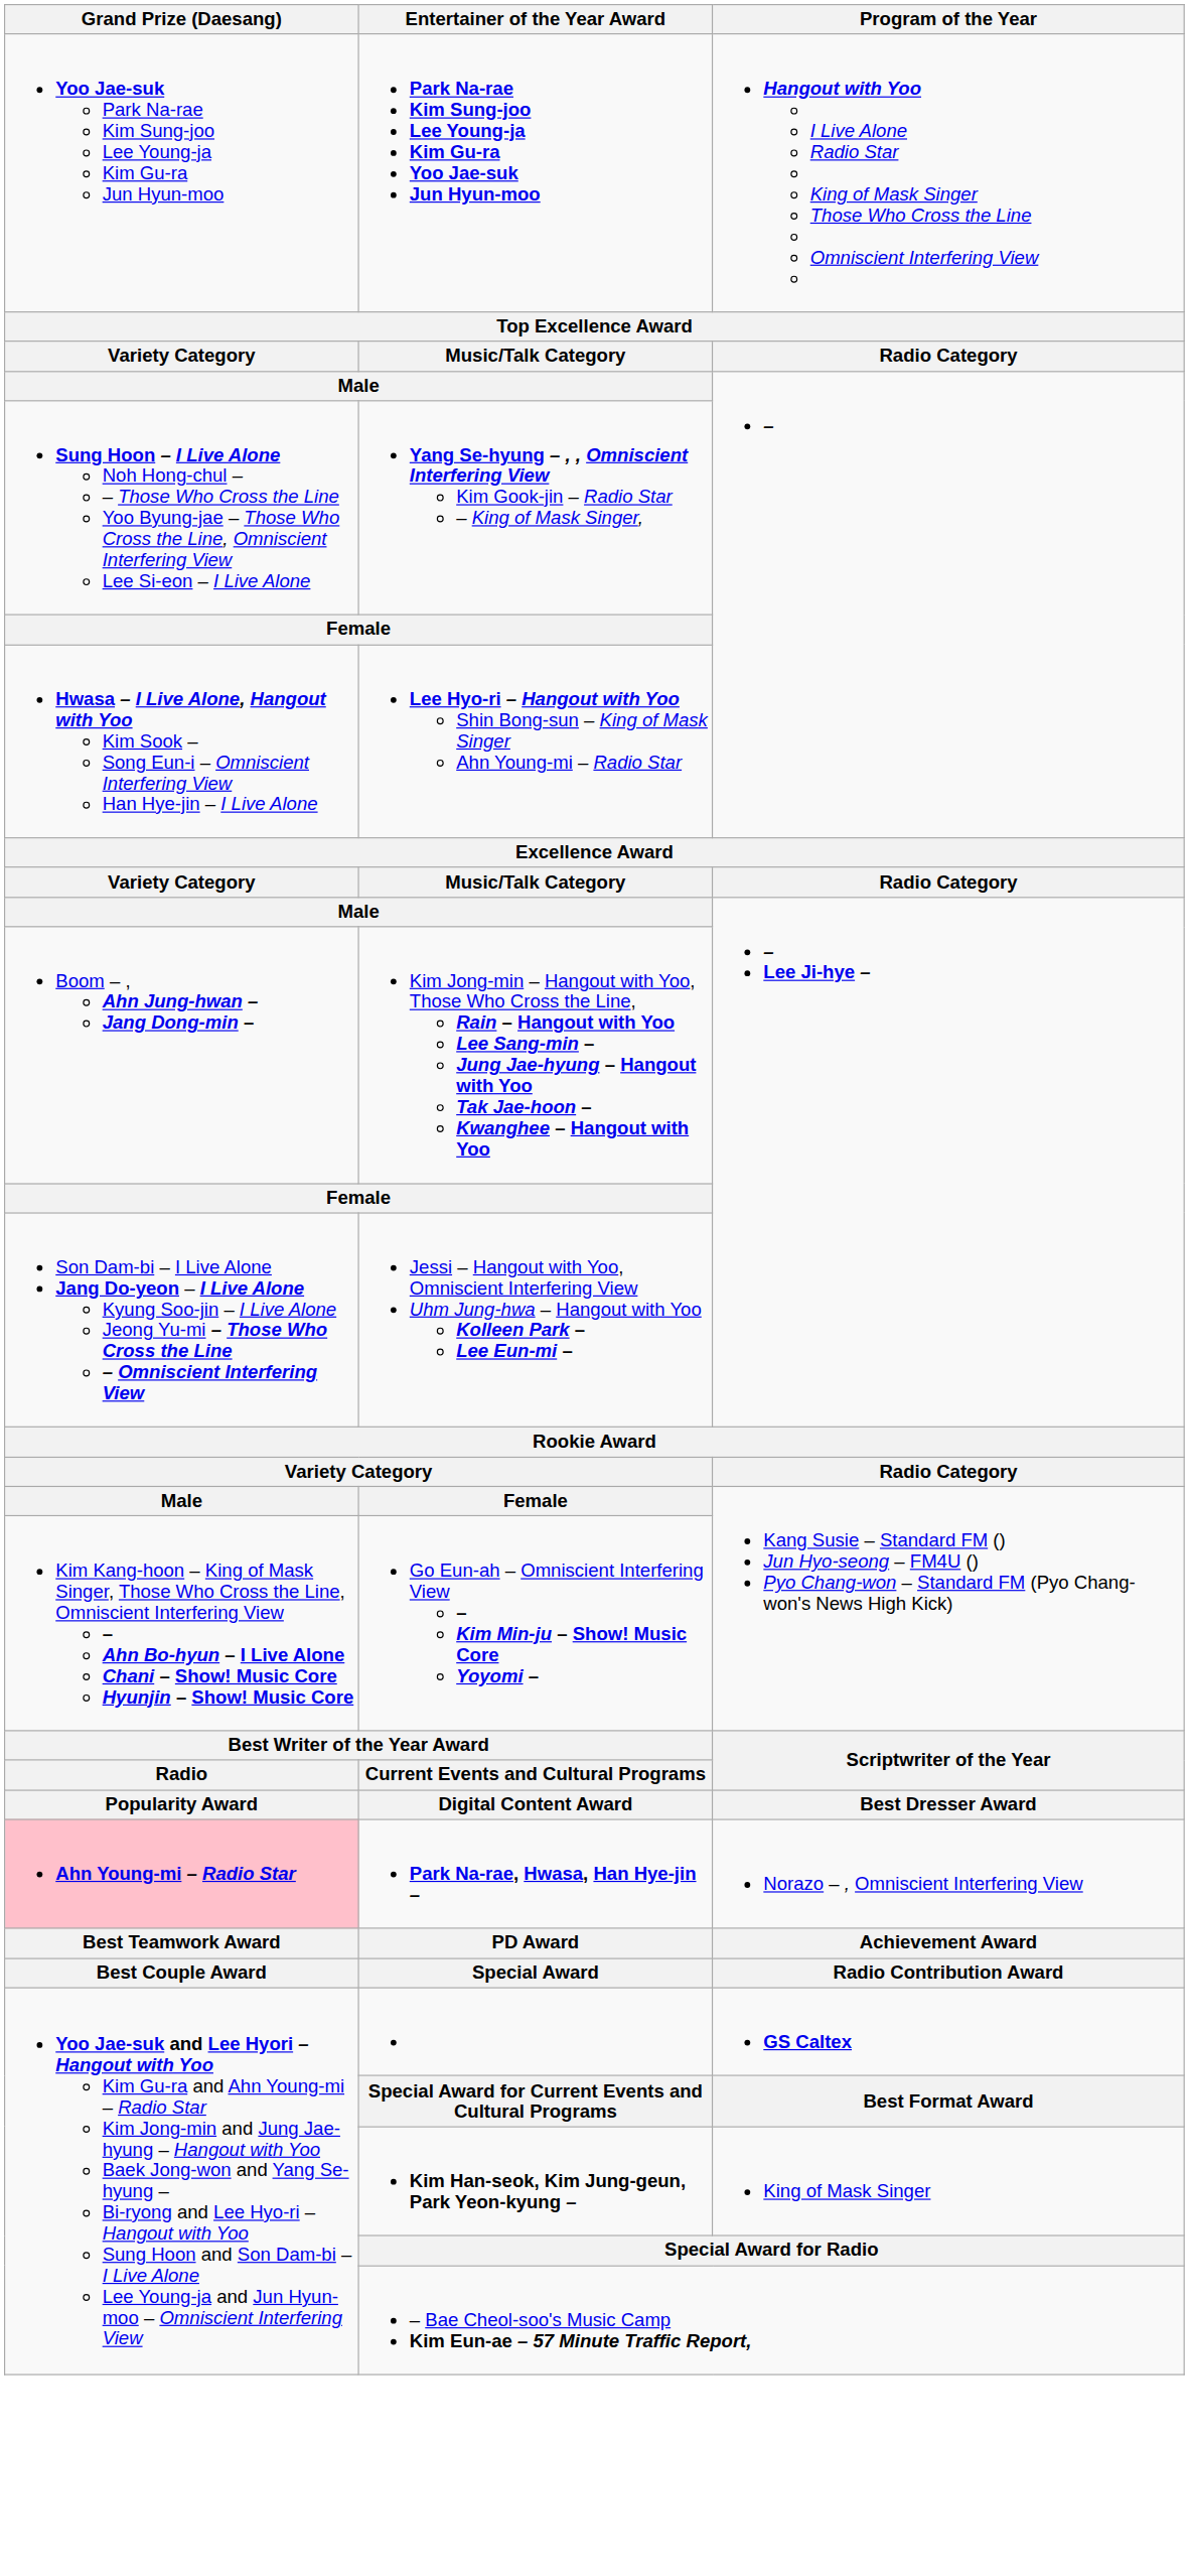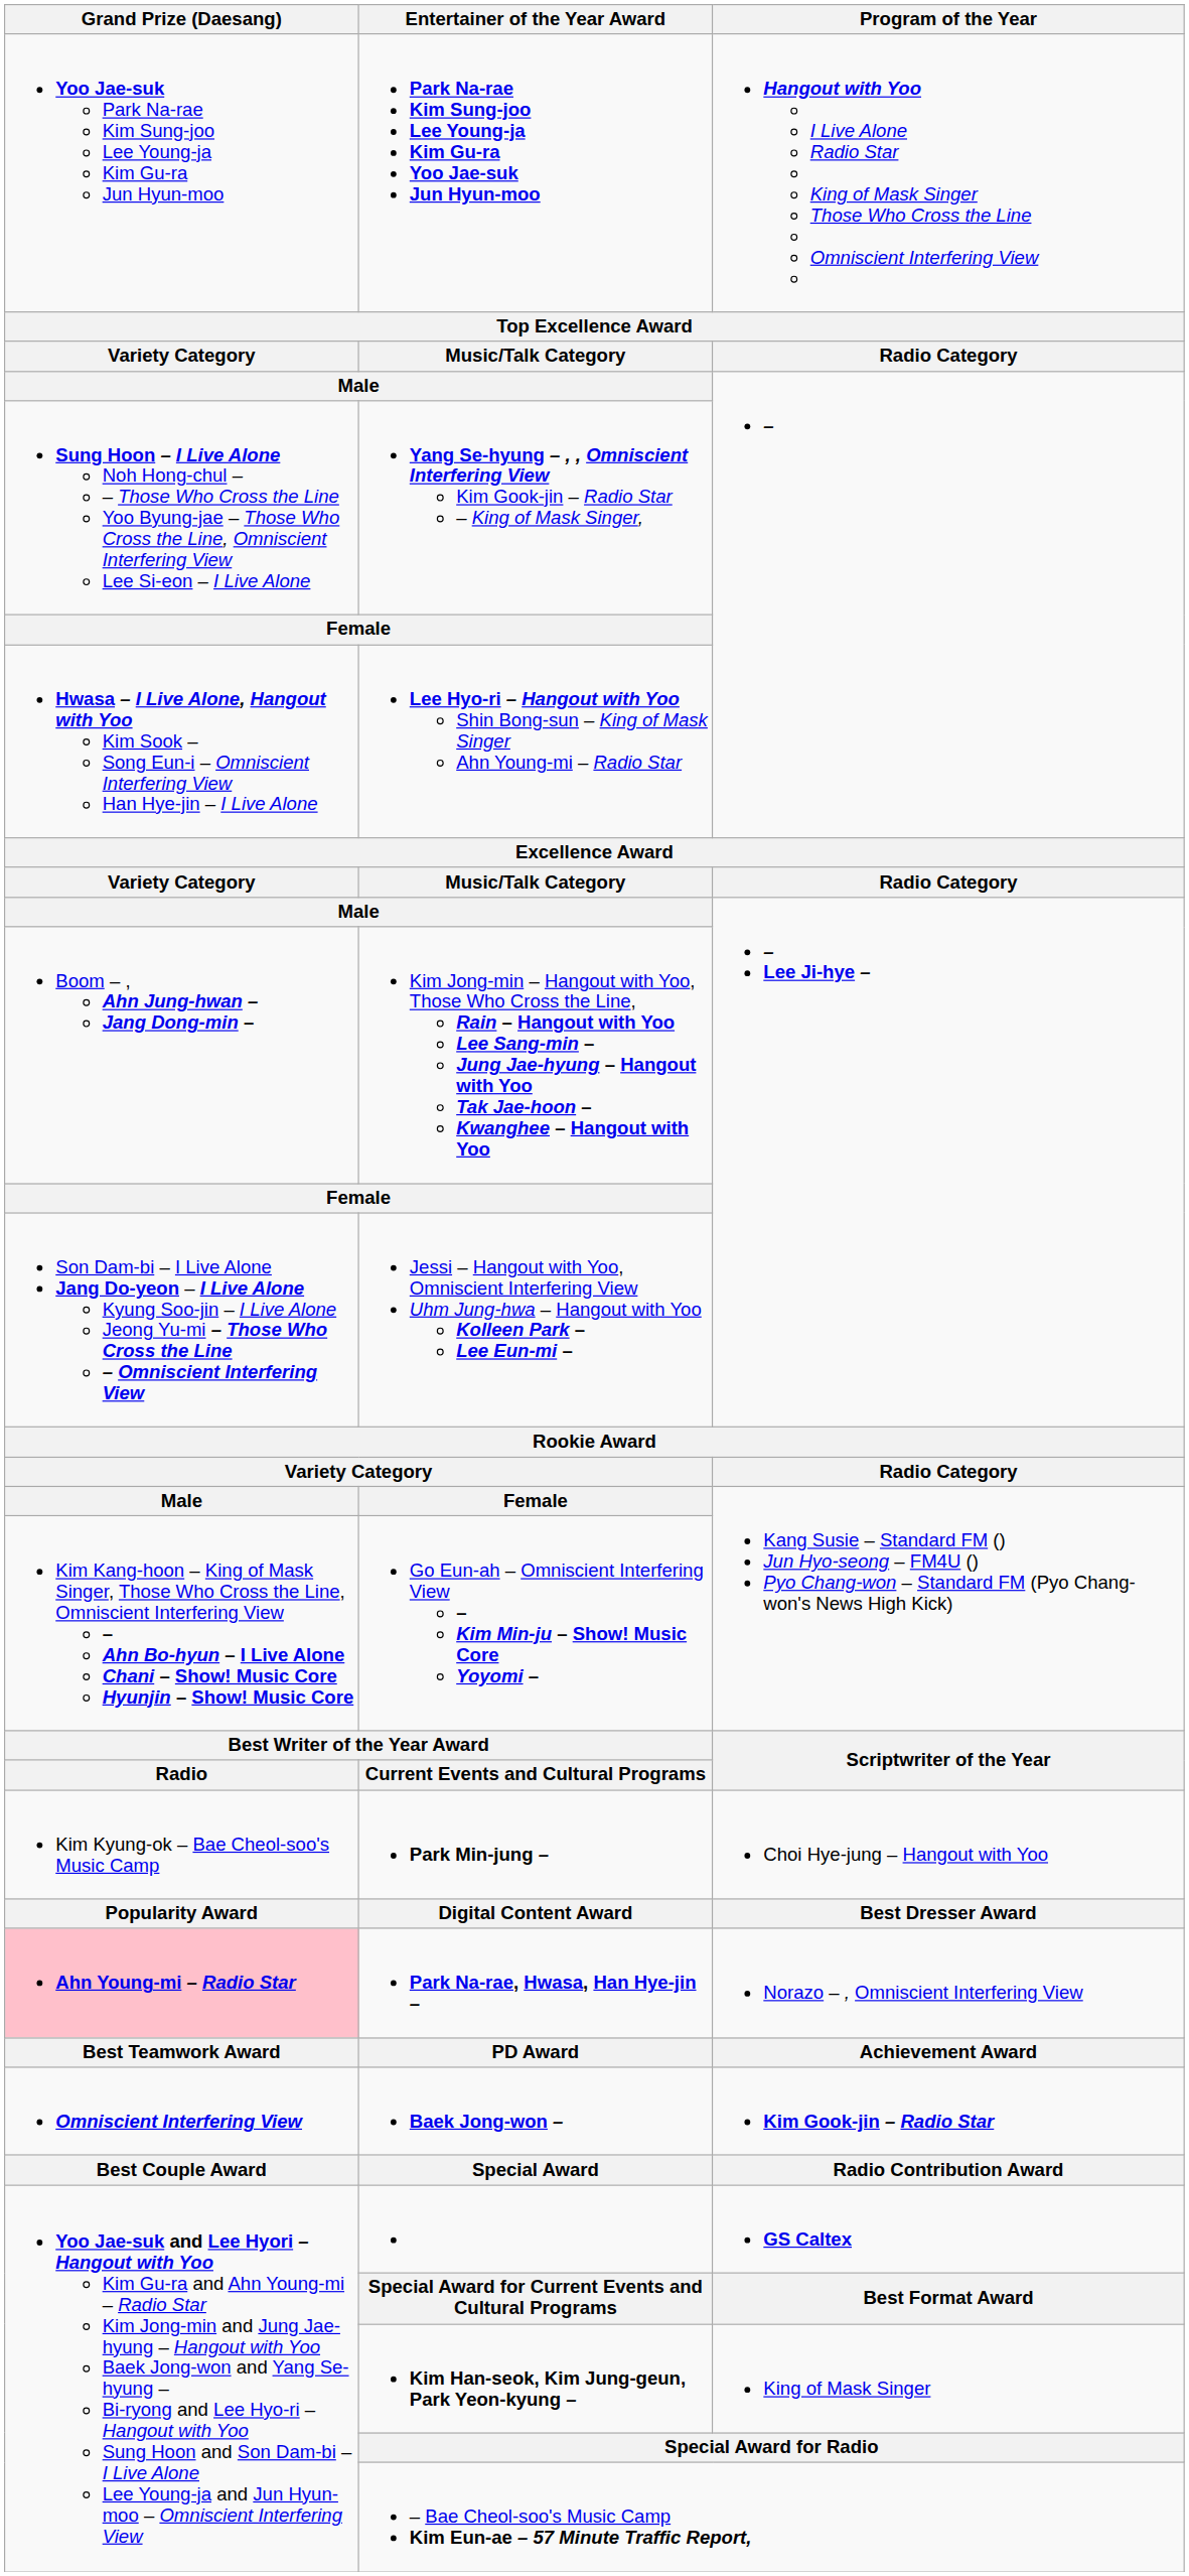+ row: Kim Kyung-ok – Bae Cheol-soo's Music Camp | Park Min-jung – | Choi Hye-jung – Hangout with Yoo
+ row: Omniscient Interfering View | Baek Jong-won – | Kim Gook-jin – Radio Star
